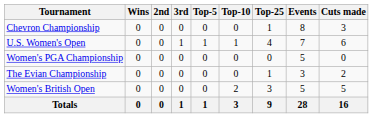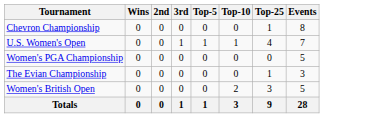- column: Cuts made | 3 | 6 | 0 | 2 | 5 | 16
